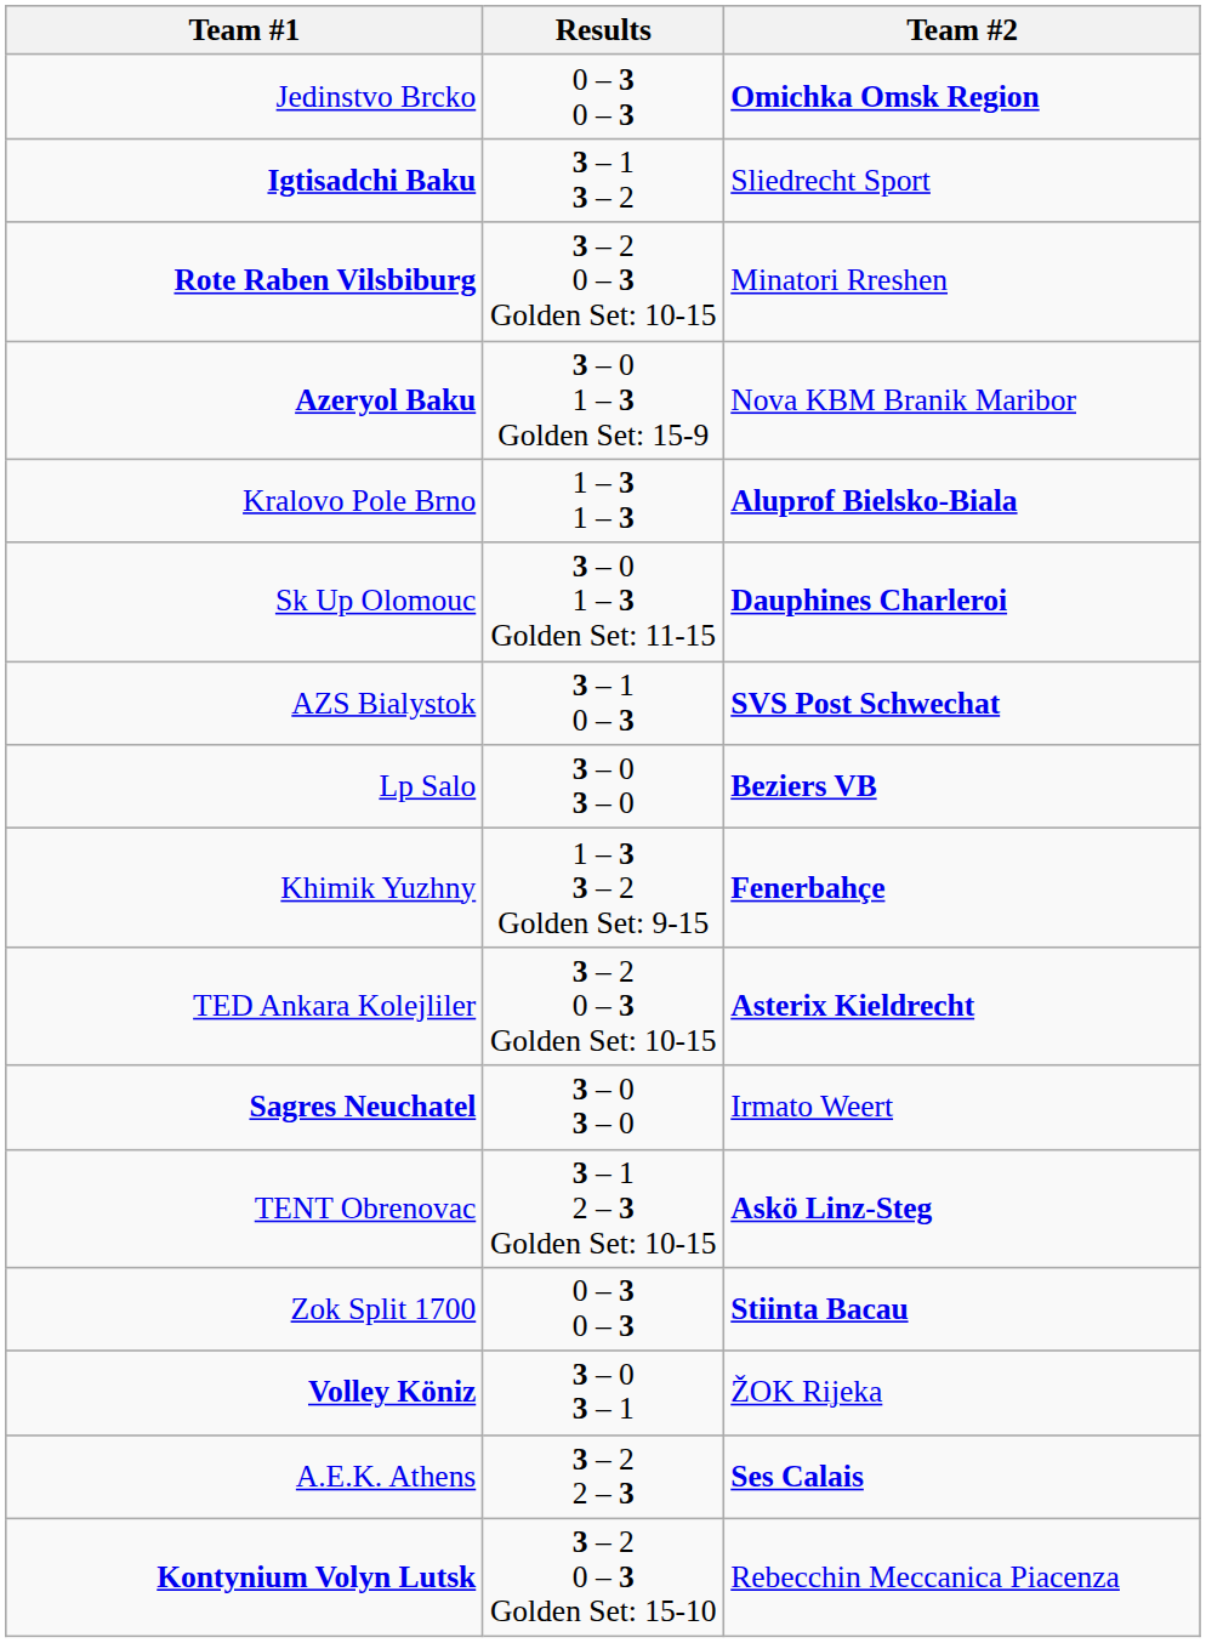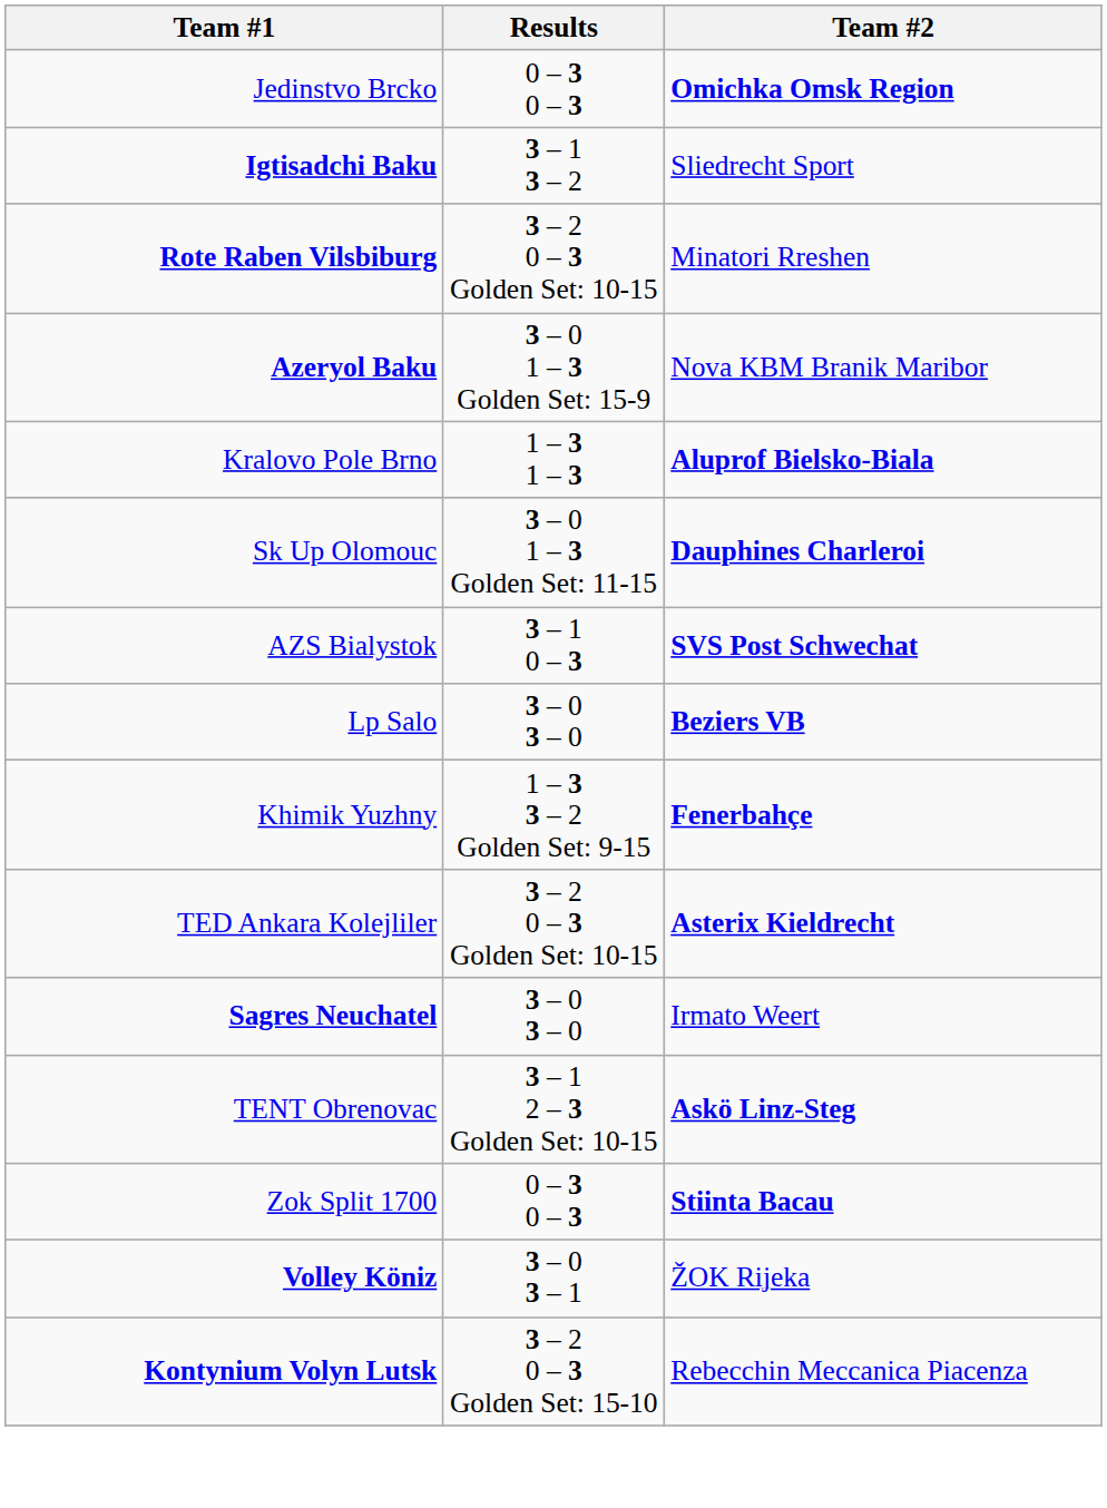- row: A.E.K. Athens | 3 – 2 2 – 3 | Ses Calais
